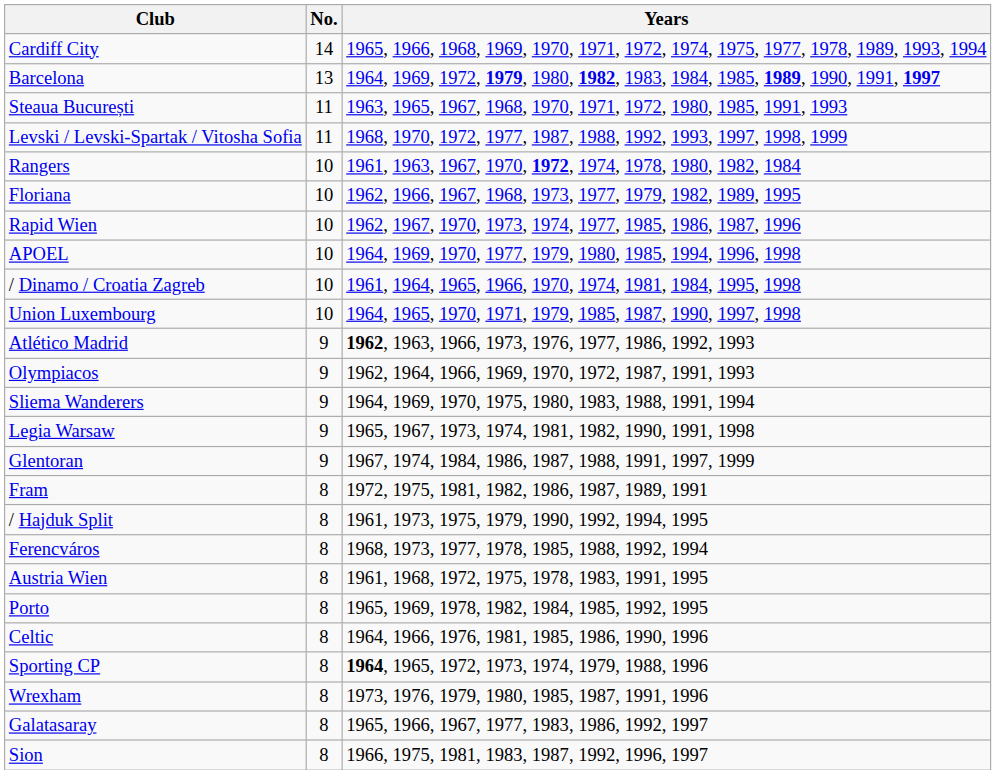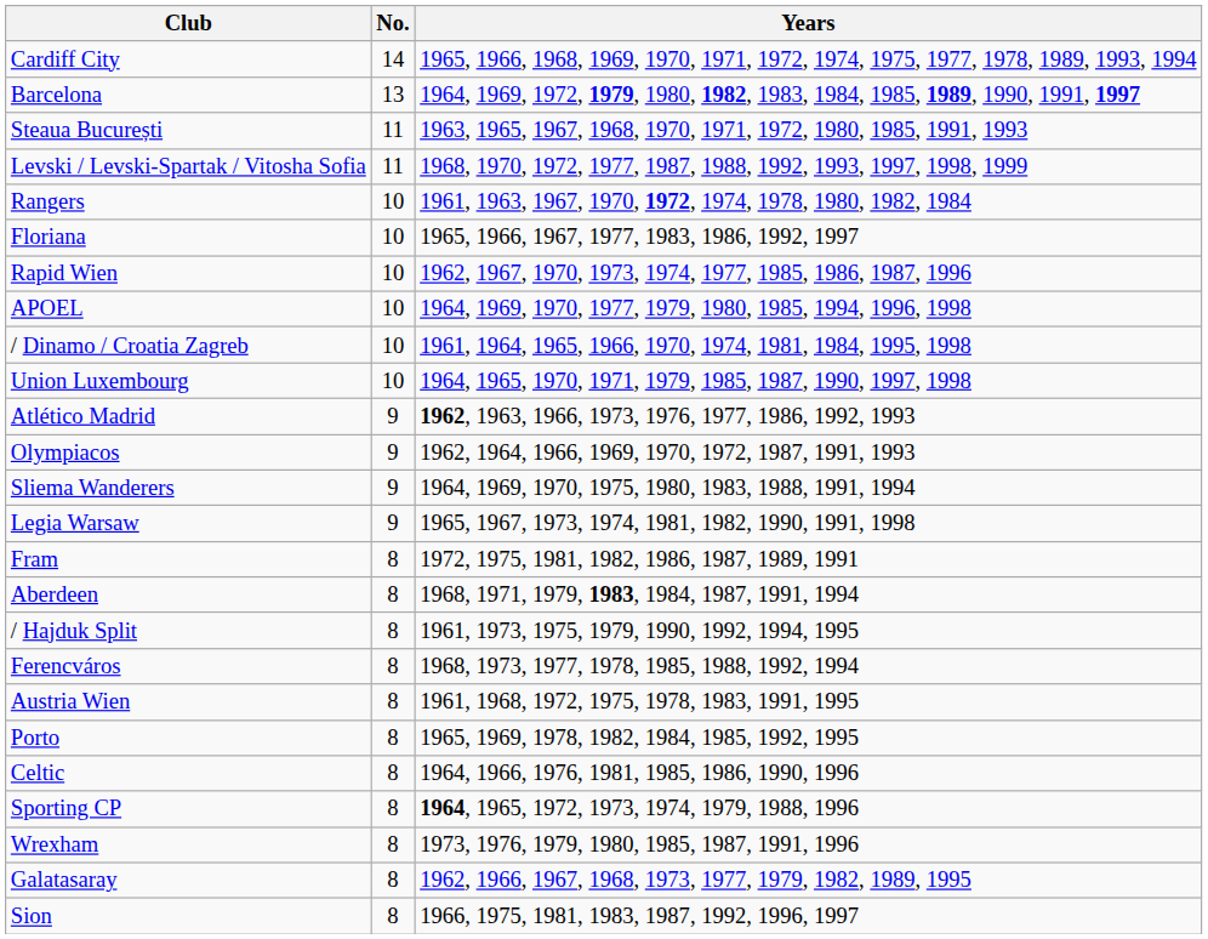Floriana | Years: 1962, 1966, 1967, 1968, 1973, 1977, 1979, 1982, 1989, 1995 -> 1965, 1966, 1967, 1977, 1983, 1986, 1992, 1997
- row: Glentoran | 9 | 1967, 1974, 1984, 1986, 1987, 1988, 1991, 1997, 1999
+ row: Aberdeen | 8 | 1968, 1971, 1979, 1983, 1984, 1987, 1991, 1994
Galatasaray | Years: 1965, 1966, 1967, 1977, 1983, 1986, 1992, 1997 -> 1962, 1966, 1967, 1968, 1973, 1977, 1979, 1982, 1989, 1995
